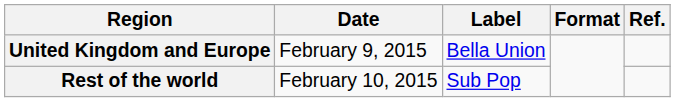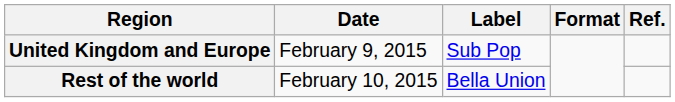United Kingdom and Europe | Label: Bella Union -> Sub Pop
Rest of the world | Label: Sub Pop -> Bella Union
